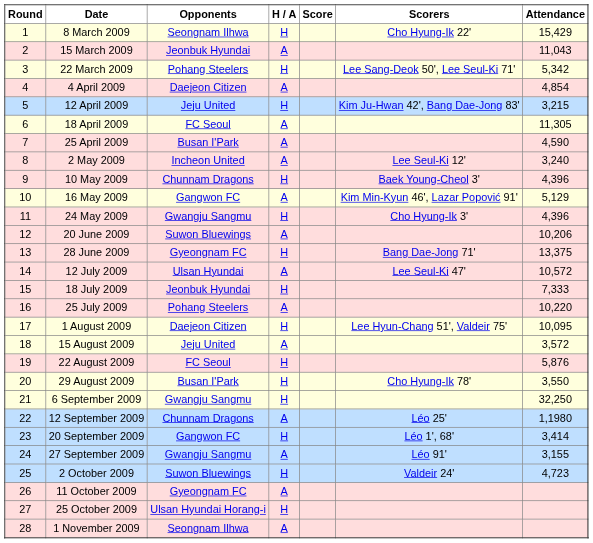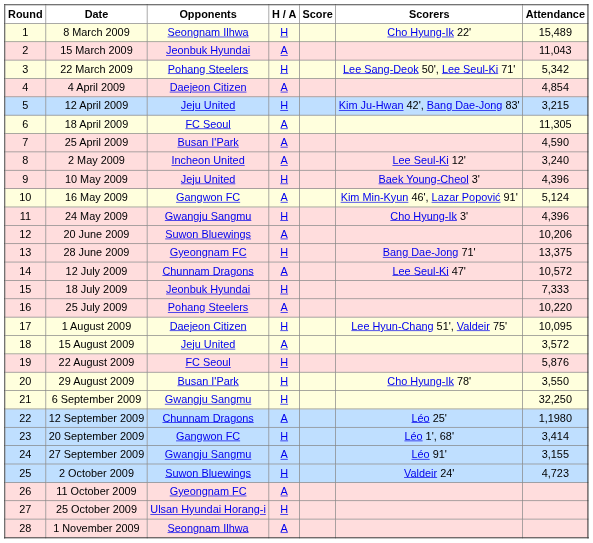8 March 2009 | Attendance: 15,429 -> 15,489
10 May 2009 | Opponents: Chunnam Dragons -> Jeju United
16 May 2009 | Attendance: 5,129 -> 5,124
12 July 2009 | Opponents: Ulsan Hyundai -> Chunnam Dragons
